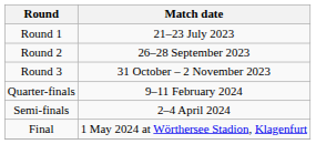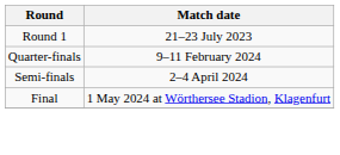- row: Round 2 | 26–28 September 2023
- row: Round 3 | 31 October – 2 November 2023
